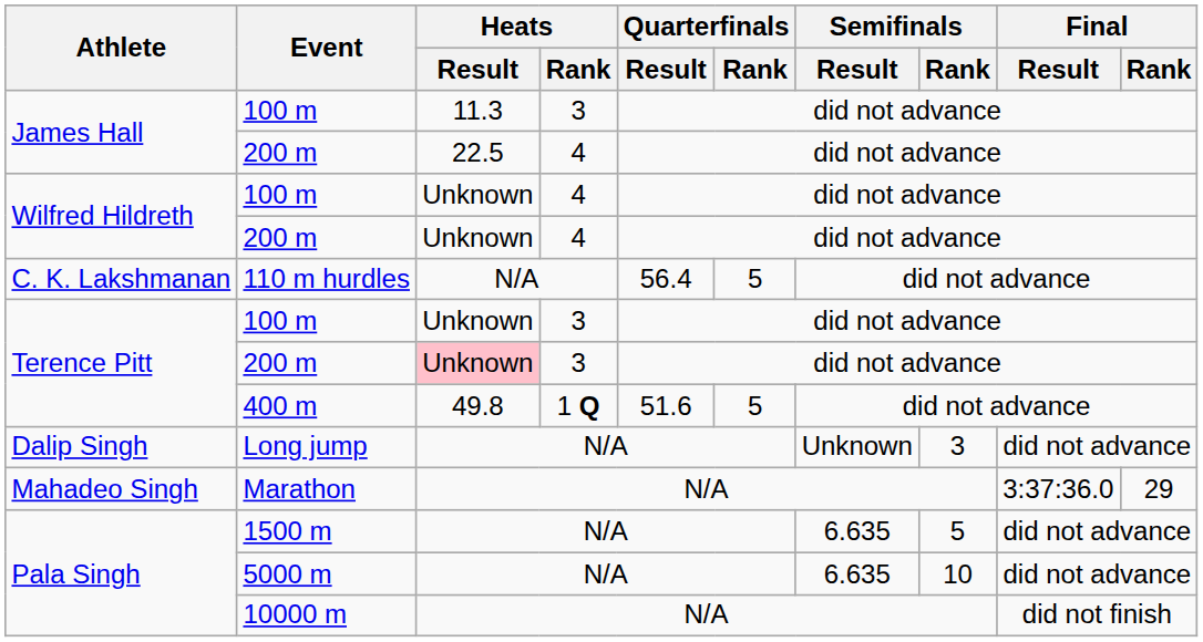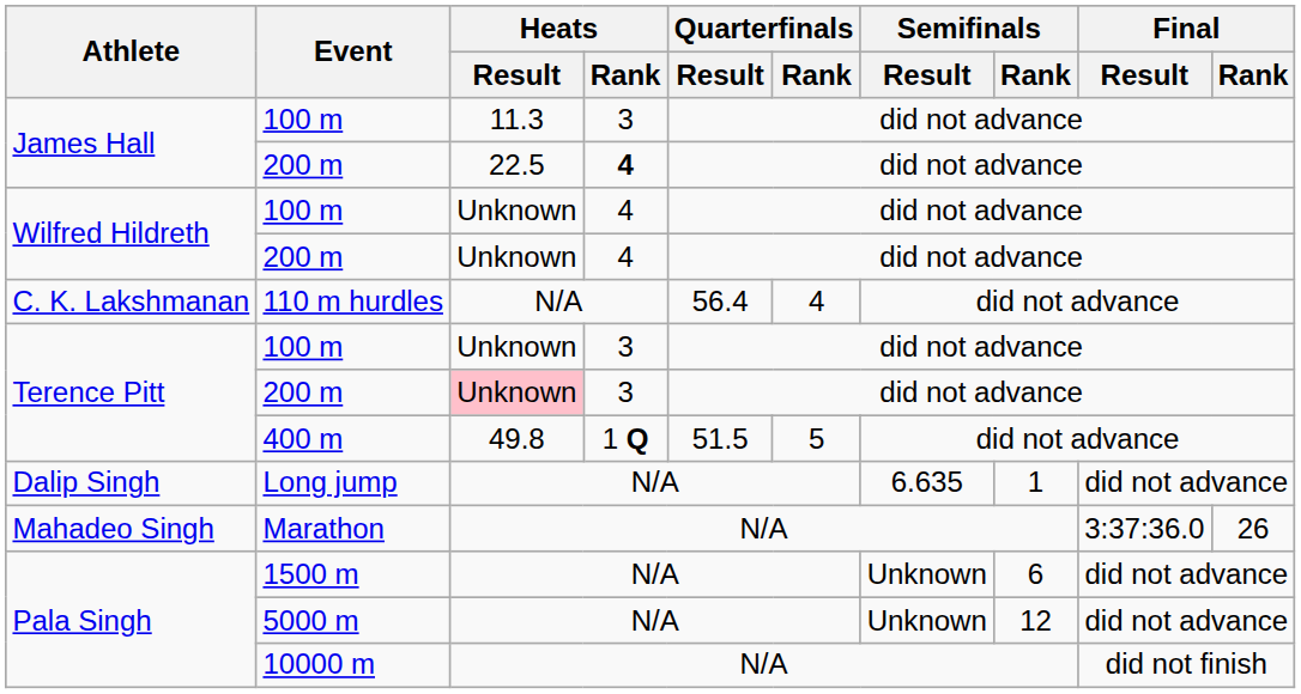James Hall / 200 m | Heats / Rank: normal -> bold
110 m hurdles | Quarterfinals / Rank: 5 -> 4
400 m | Quarterfinals / Result: 51.6 -> 51.5
Long jump | Semifinals / Result: Unknown -> 6.635
Long jump | Semifinals / Rank: 3 -> 1
Marathon | Final / Rank: 29 -> 26
1500 m | Semifinals / Result: 6.635 -> Unknown
1500 m | Semifinals / Rank: 5 -> 6
5000 m | Semifinals / Result: 6.635 -> Unknown
5000 m | Semifinals / Rank: 10 -> 12
